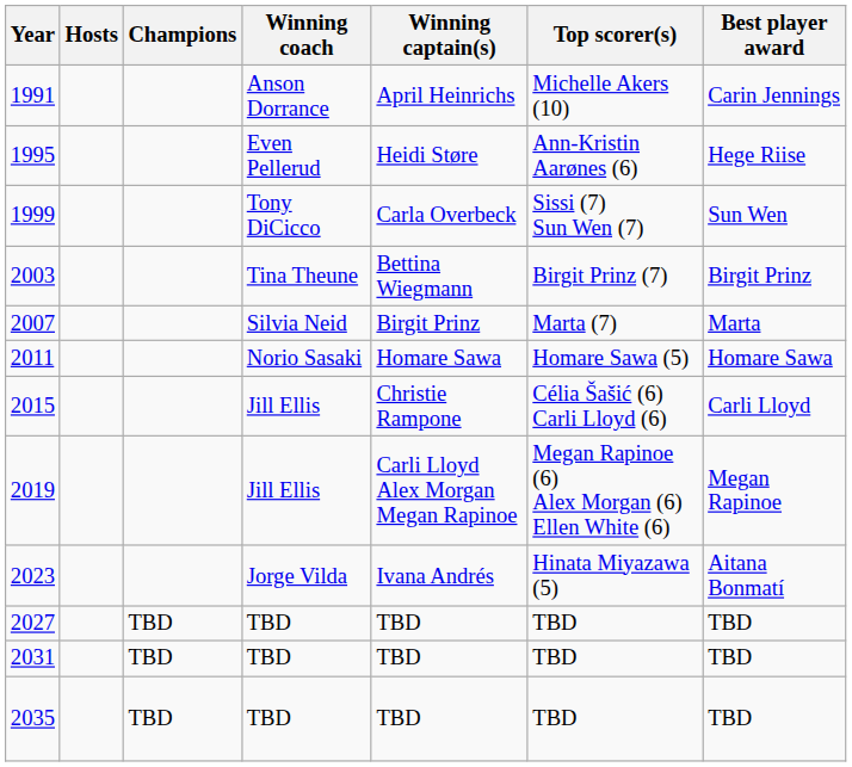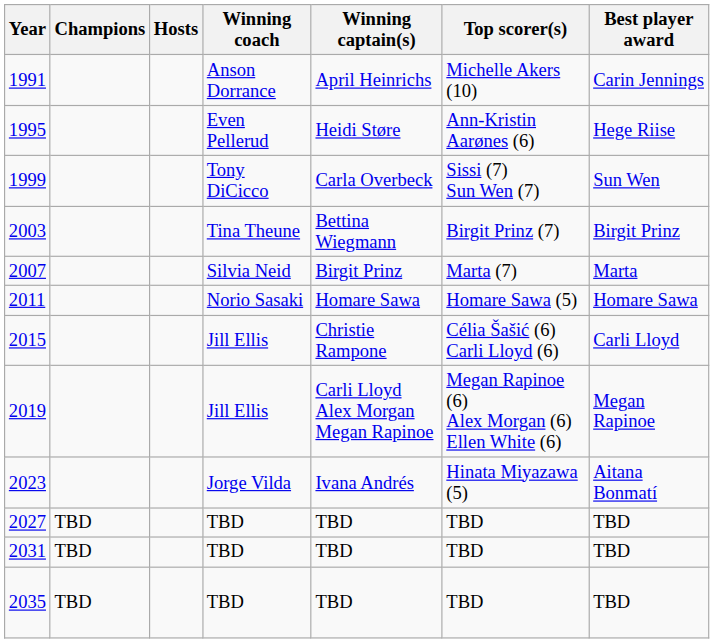columns swapped: Hosts <-> Champions
